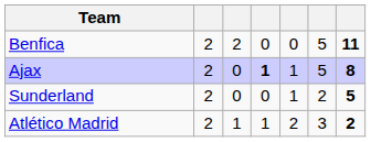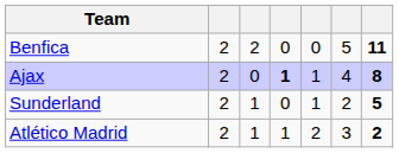Ajax | column 6: 5 -> 4
Sunderland | column 3: 0 -> 1
